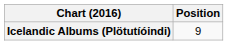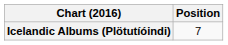Icelandic Albums (Plötutíóindi) | Position: 9 -> 7
